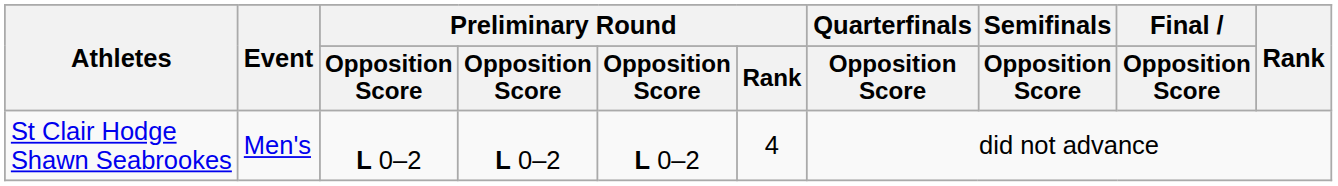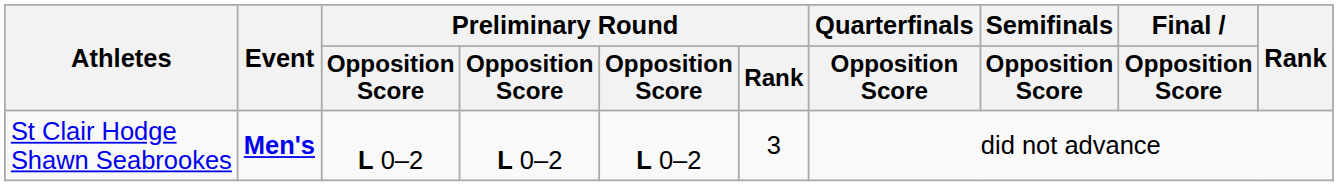St Clair Hodge Shawn Seabrookes | Event: normal -> bold
St Clair Hodge Shawn Seabrookes | Preliminary Round / Rank: 4 -> 3
